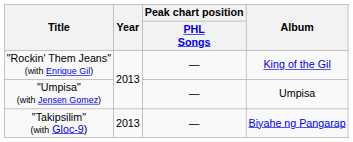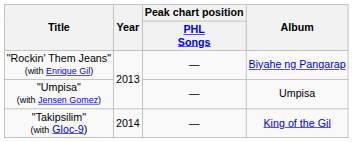"Rockin' Them Jeans" (with Enrique Gil) | Album: King of the Gil -> Biyahe ng Pangarap
"Takipsilim" (with Gloc-9) | Year: 2013 -> 2014
"Takipsilim" (with Gloc-9) | Album: Biyahe ng Pangarap -> King of the Gil
